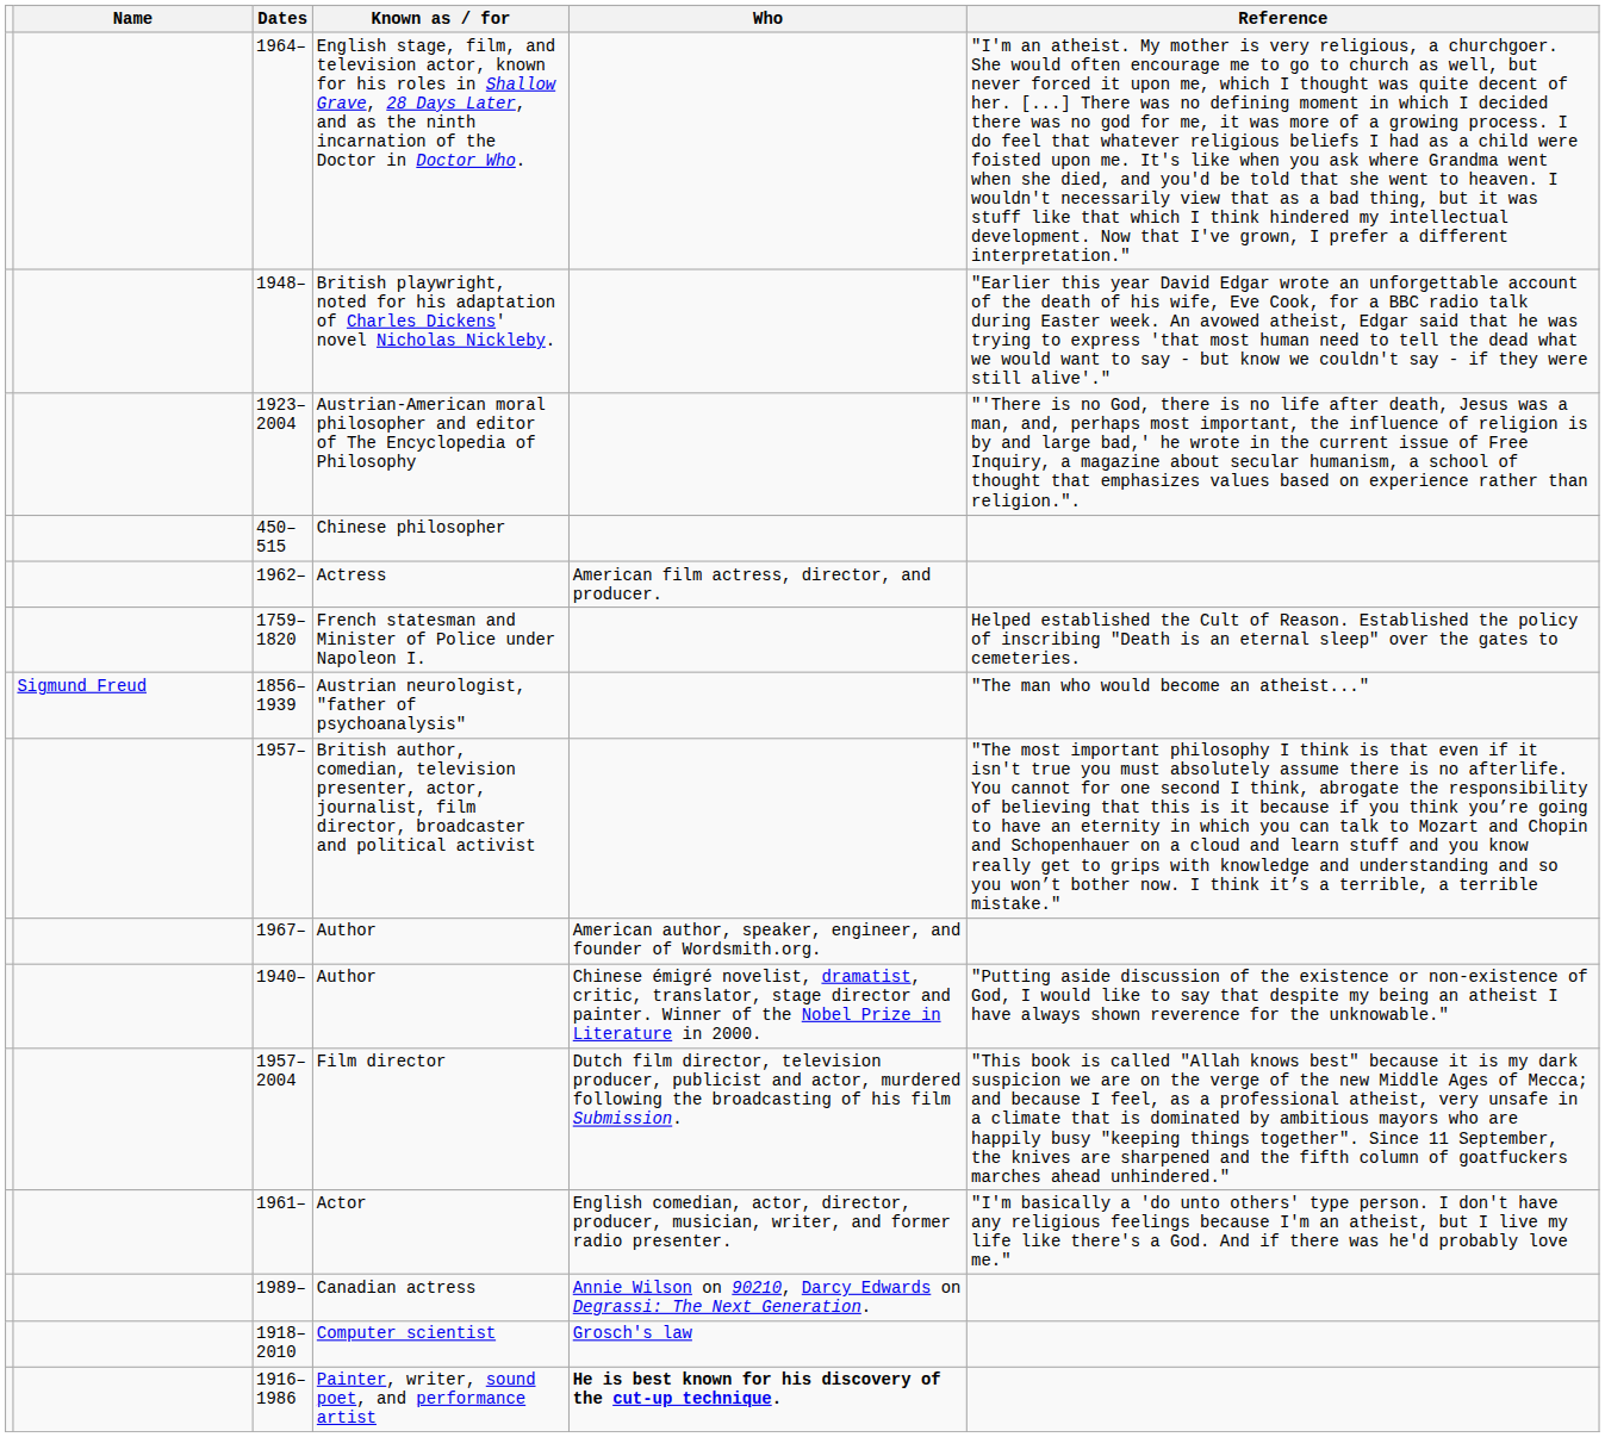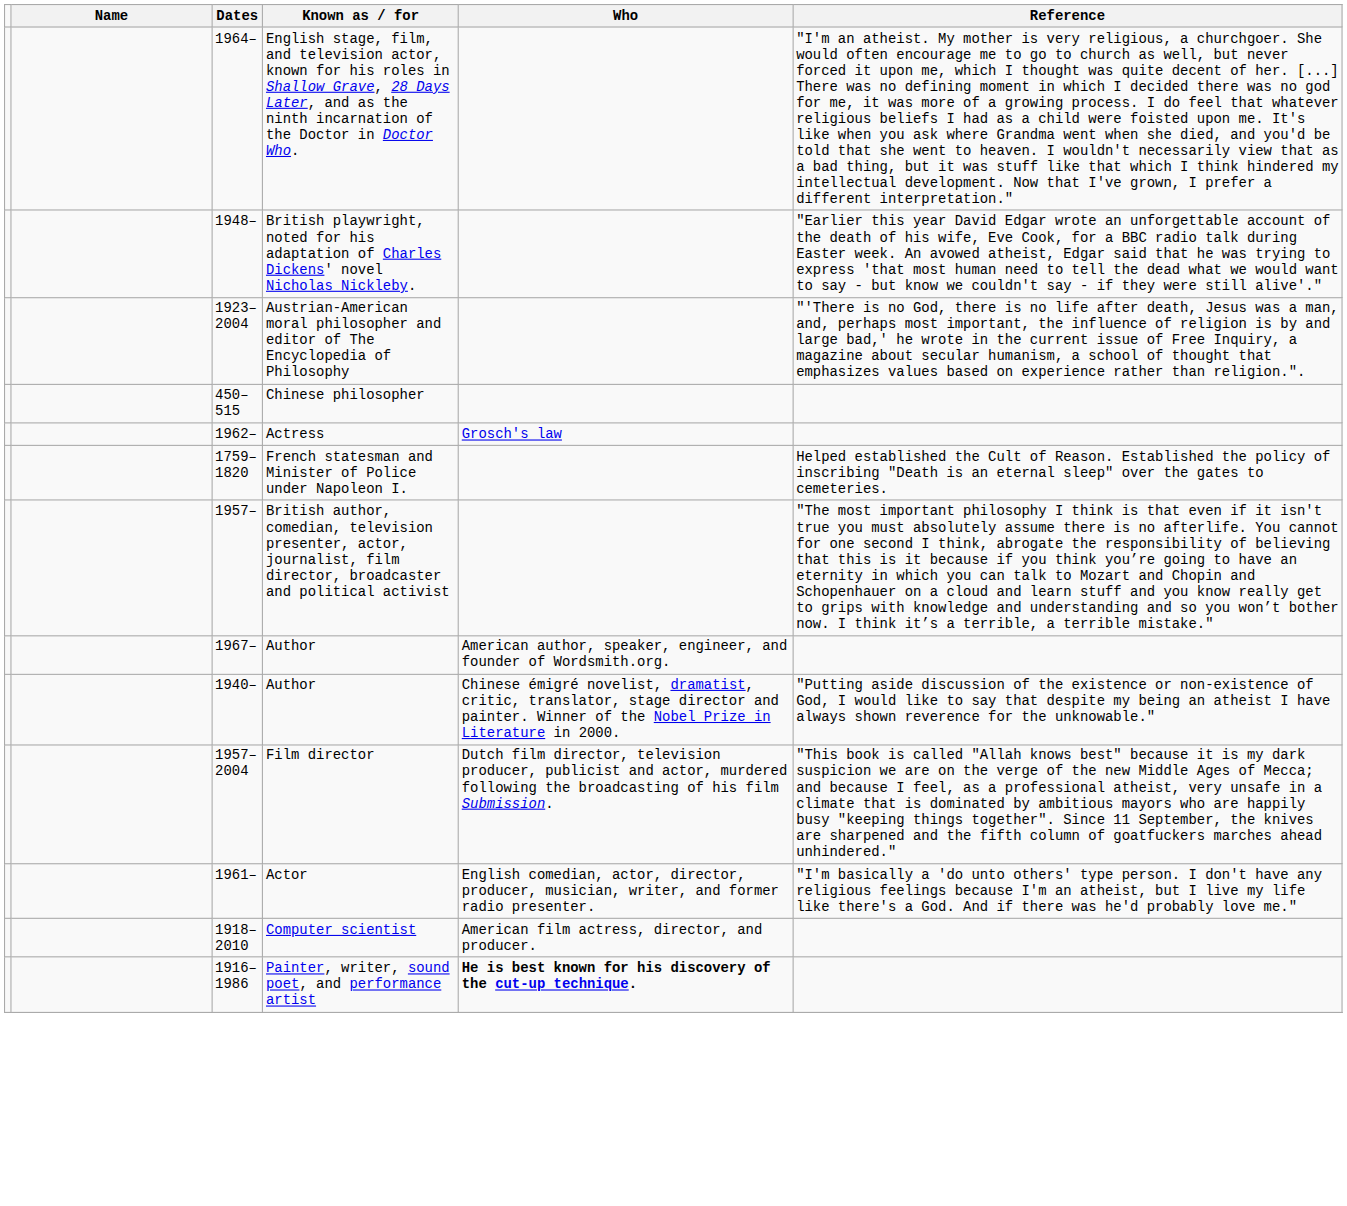Actress | Who: American film actress, director, and producer. -> Grosch's law
- row: Sigmund Freud | 1856–1939 | Austrian neurologist, "father of psychoanalysis" | "The man who would become an atheist..."
- row: 1989– | Canadian actress | Annie Wilson on 90210, Darcy Edwards on Degrassi: The Next Generation.
Computer scientist | Who: Grosch's law -> American film actress, director, and producer.
